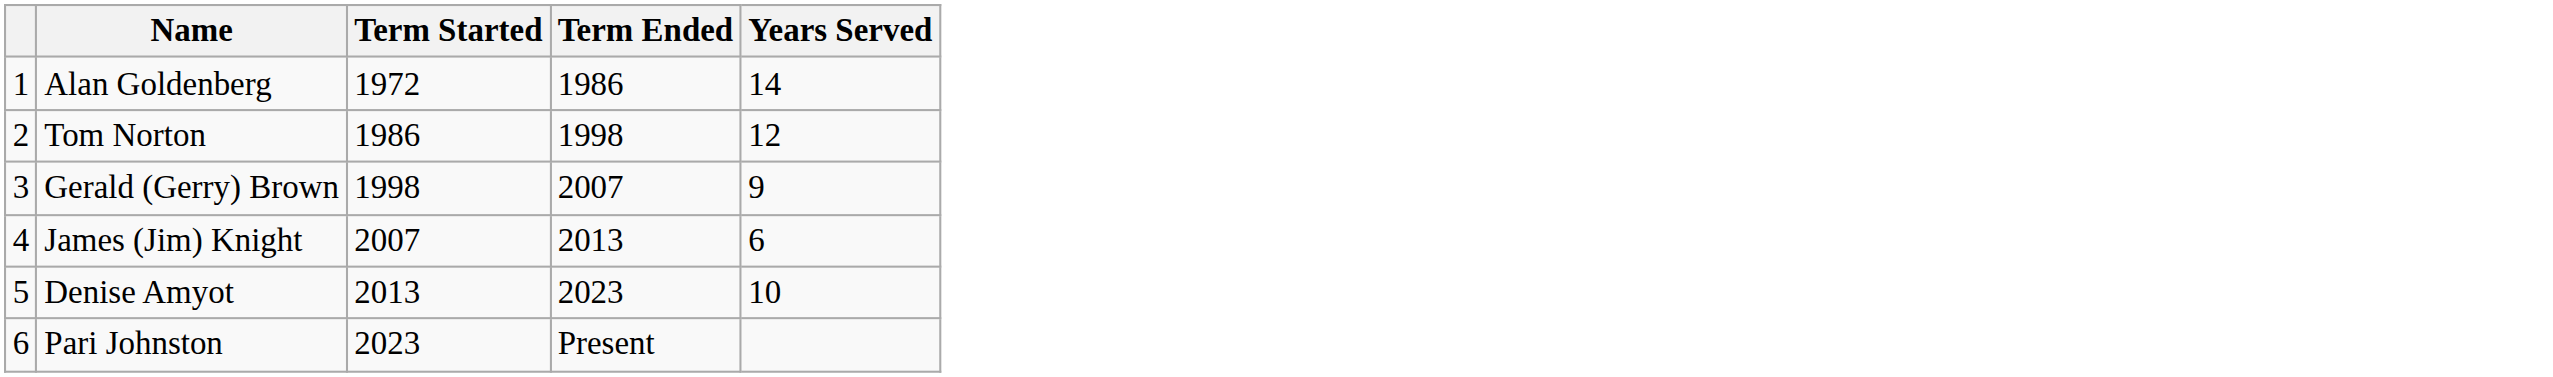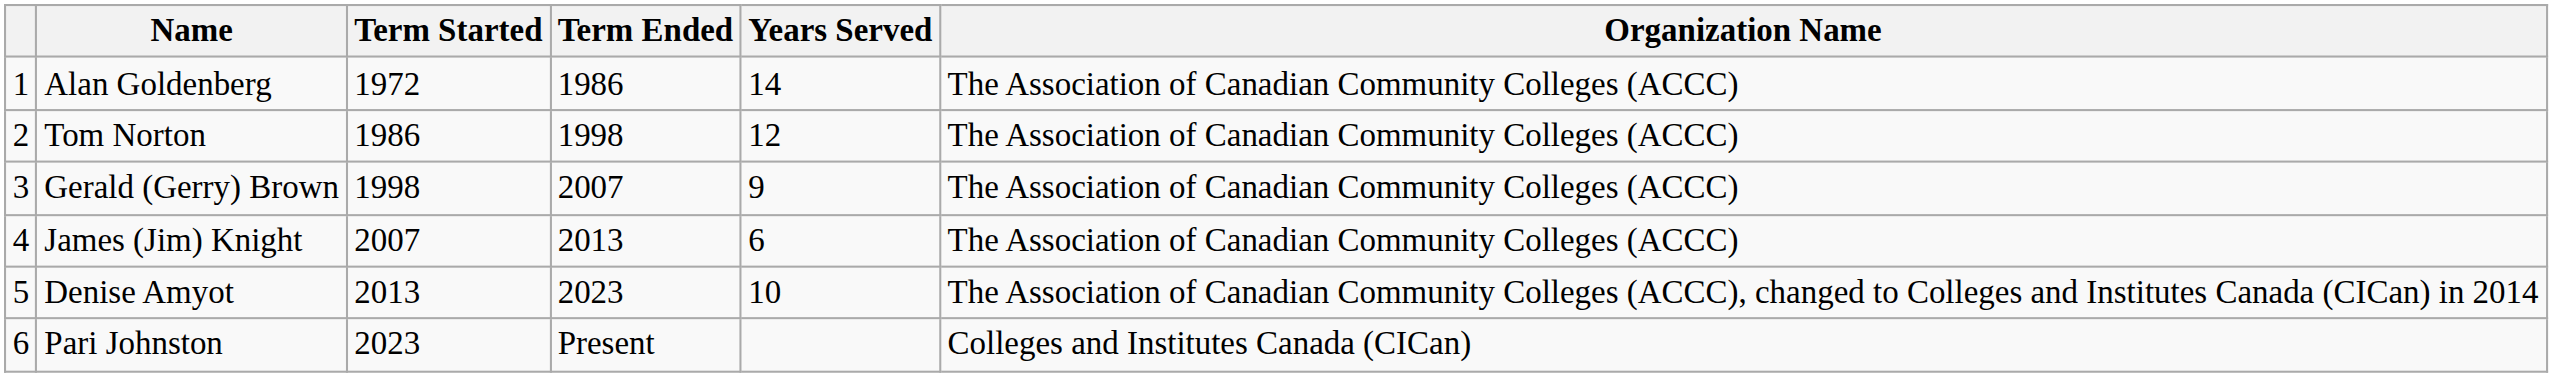+ column: Organization Name | The Association of Canadian Community Colleges (ACCC) | The Association of Canadian Community Colleges (ACCC) | The Association of Canadian Community Colleges (ACCC) | The Association of Canadian Community Colleges (ACCC) | The Association of Canadian Community Colleges (ACCC), changed to Colleges and Institutes Canada (CICan) in 2014 | Colleges and Institutes Canada (CICan)
